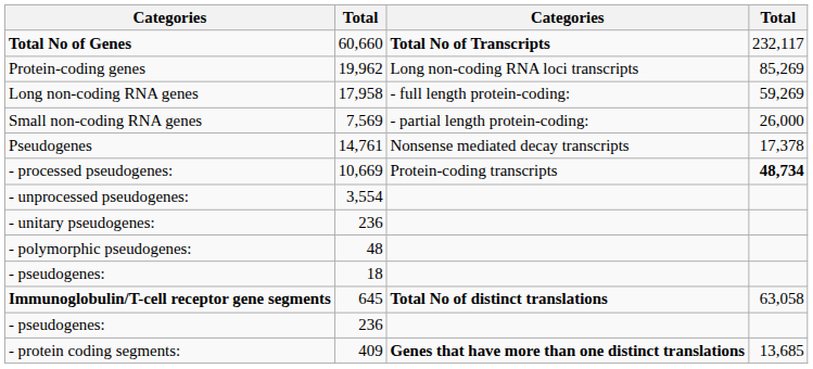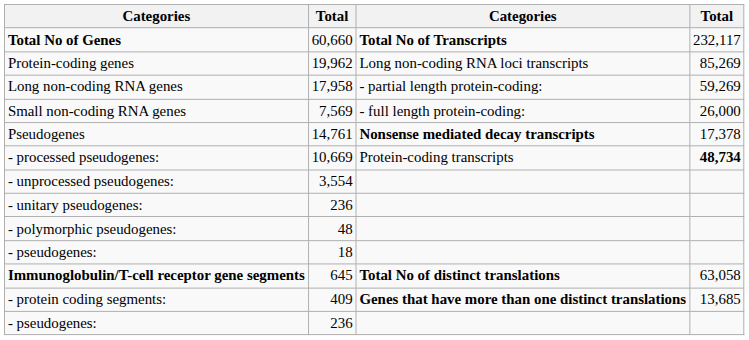Long non-coding RNA genes | column 3: - full length protein-coding: -> - partial length protein-coding:
Small non-coding RNA genes | column 3: - partial length protein-coding: -> - full length protein-coding:
Pseudogenes | column 3: normal -> bold
rows swapped: - protein coding segments: <-> - pseudogenes: / 236
